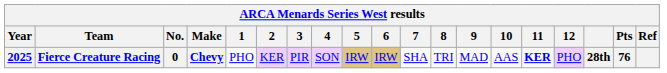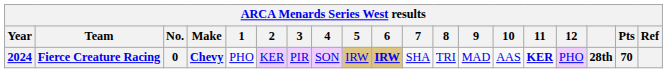Fierce Creature Racing | Year: 2025 -> 2024
Fierce Creature Racing | 6: normal -> bold
Fierce Creature Racing | Pts: 76 -> 70
